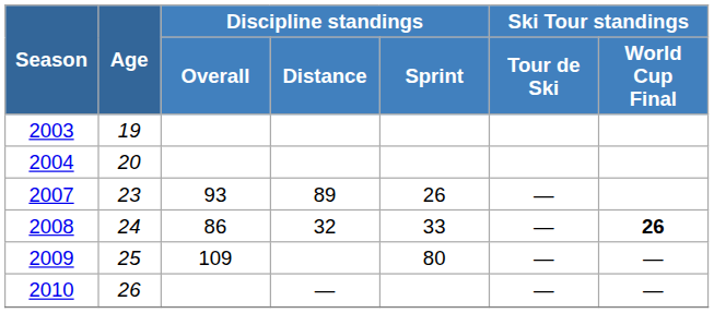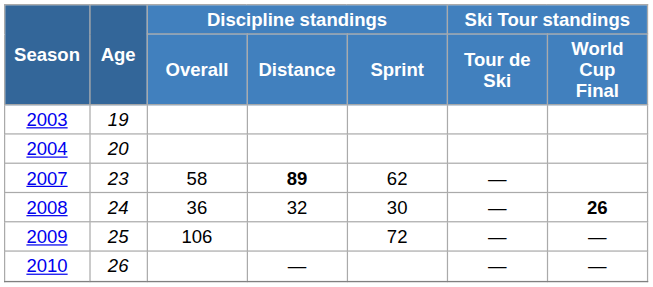2007 | Discipline standings / Overall: 93 -> 58
2007 | Discipline standings / Distance: normal -> bold
2007 | Discipline standings / Sprint: 26 -> 62
2008 | Discipline standings / Overall: 86 -> 36
2008 | Discipline standings / Sprint: 33 -> 30
2009 | Discipline standings / Overall: 109 -> 106
2009 | Discipline standings / Sprint: 80 -> 72
